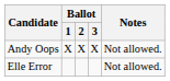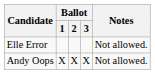rows swapped: Andy Oops <-> Elle Error
